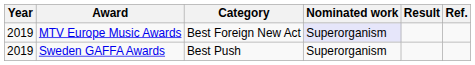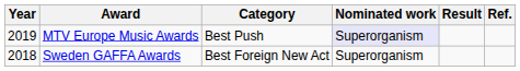MTV Europe Music Awards | Category: Best Foreign New Act -> Best Push
Sweden GAFFA Awards | Year: 2019 -> 2018
Sweden GAFFA Awards | Category: Best Push -> Best Foreign New Act
